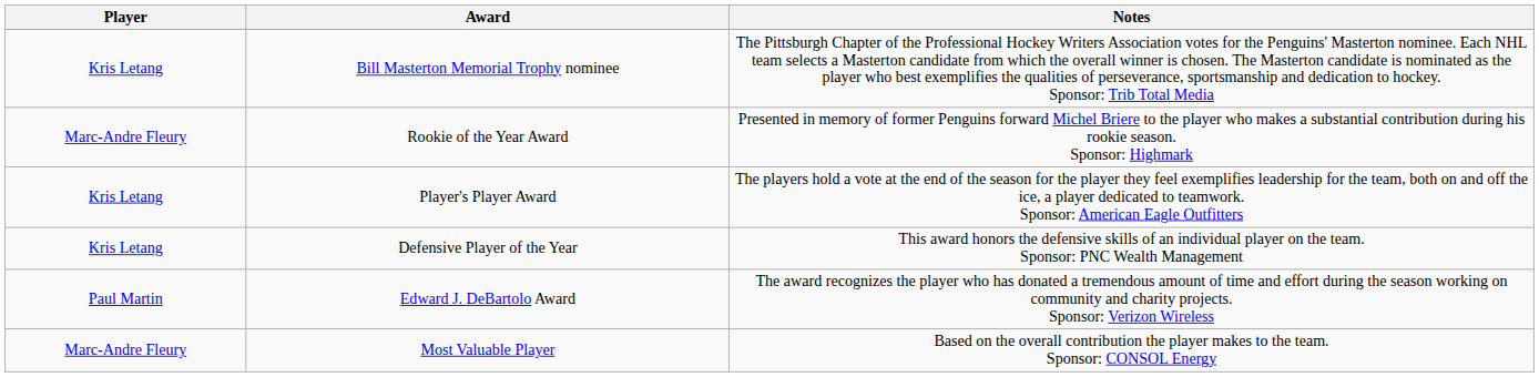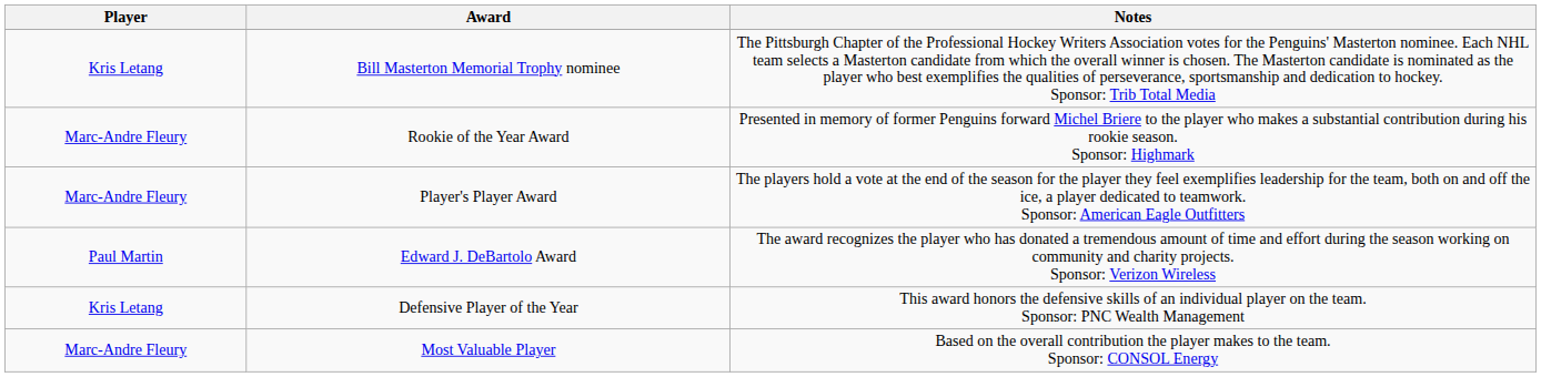Player's Player Award | Player: Kris Letang -> Marc-Andre Fleury
rows swapped: Edward J. DeBartolo Award <-> Defensive Player of the Year
